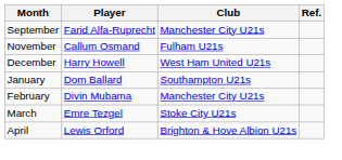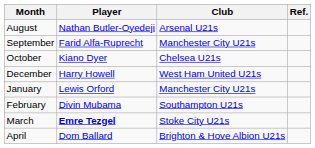+ row: August | Nathan Butler-Oyedeji | Arsenal U21s
+ row: October | Kiano Dyer | Chelsea U21s
- row: November | Callum Osmand | Fulham U21s
January | Player: Dom Ballard -> Lewis Orford
January | Club: Southampton U21s -> Manchester City U21s
February | Club: Manchester City U21s -> Southampton U21s
March | Player: normal -> bold
April | Player: Lewis Orford -> Dom Ballard
